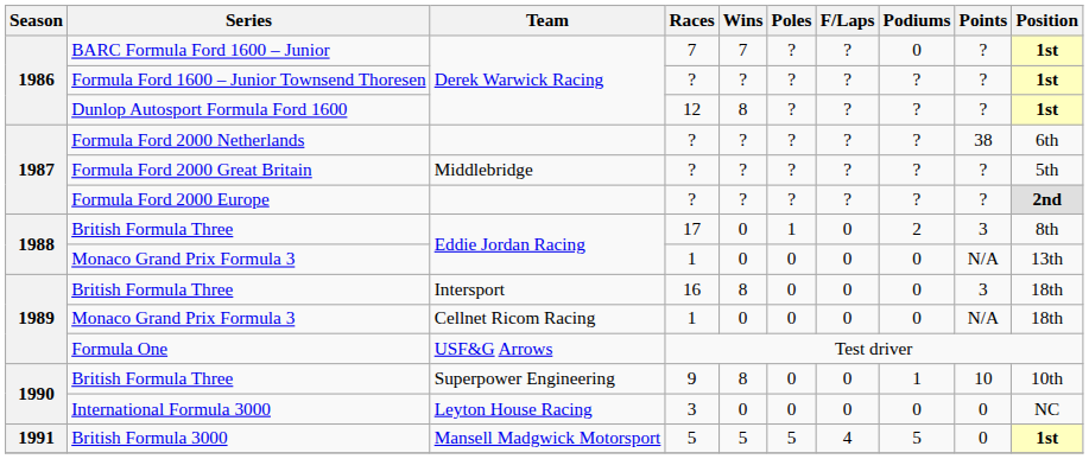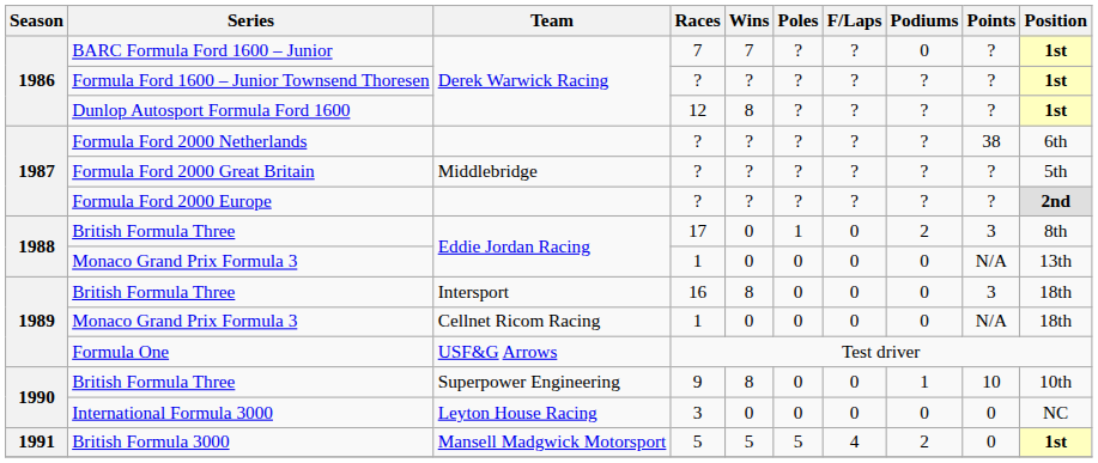British Formula 3000 | Podiums: 5 -> 2
